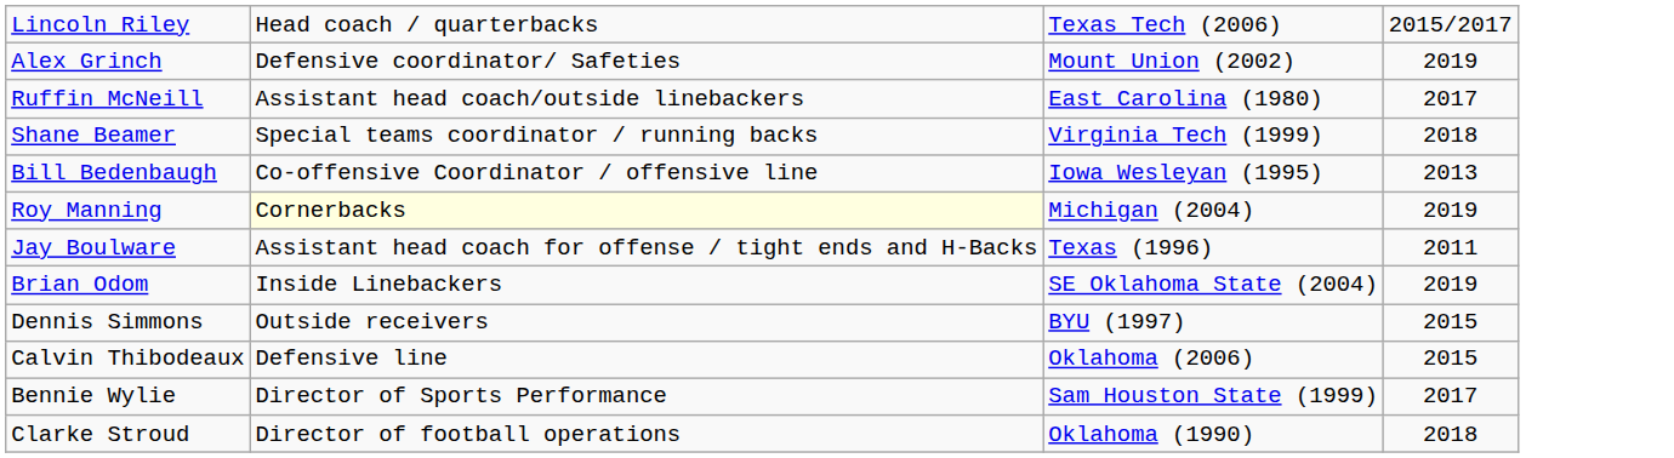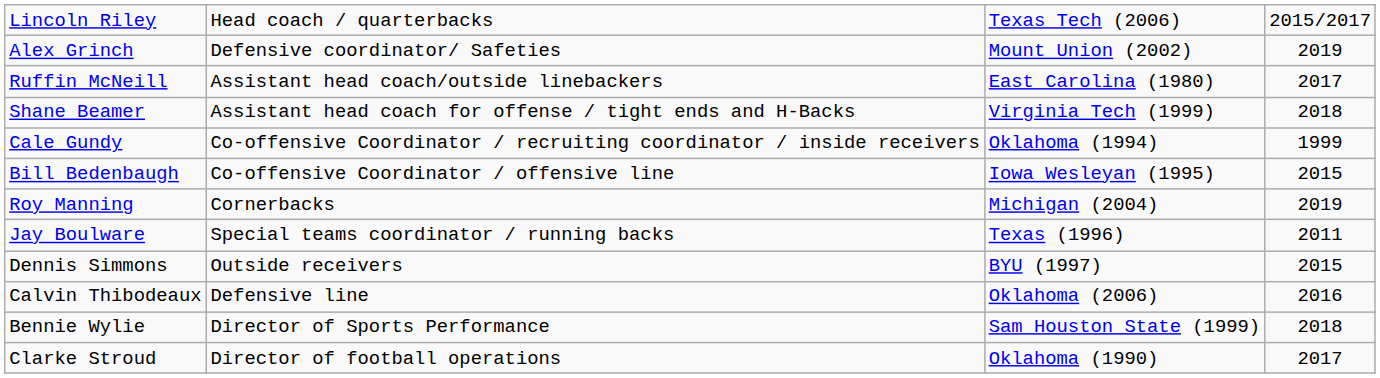Shane Beamer | column 2: Special teams coordinator / running backs -> Assistant head coach for offense / tight ends and H-Backs
+ row: Cale Gundy | Co-offensive Coordinator / recruiting coordinator / inside receivers | Oklahoma (1994) | 1999
Bill Bedenbaugh | column 4: 2013 -> 2015
Roy Manning | column 2: lightyellow background -> no background
Jay Boulware | column 2: Assistant head coach for offense / tight ends and H-Backs -> Special teams coordinator / running backs
- row: Brian Odom | Inside Linebackers | SE Oklahoma State (2004) | 2019
Calvin Thibodeaux | column 4: 2015 -> 2016
Bennie Wylie | column 4: 2017 -> 2018
Clarke Stroud | column 4: 2018 -> 2017
